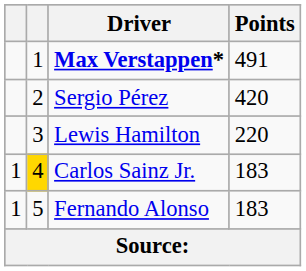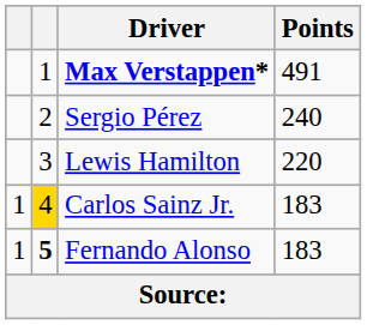Sergio Pérez | Points: 420 -> 240
Fernando Alonso | column 2: normal -> bold
